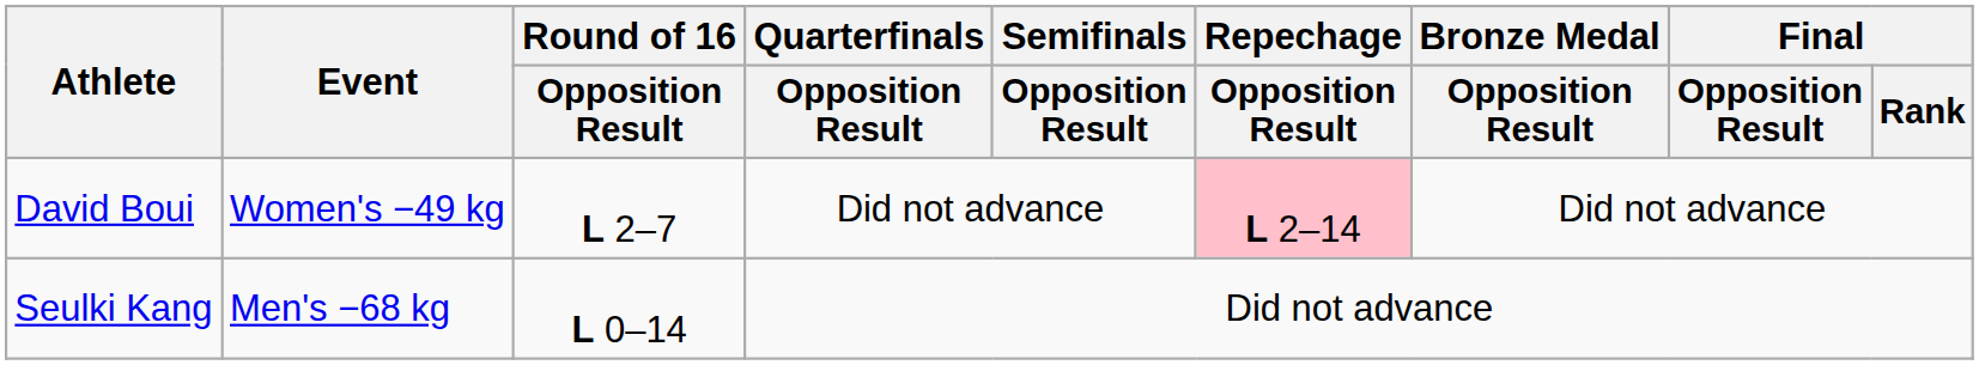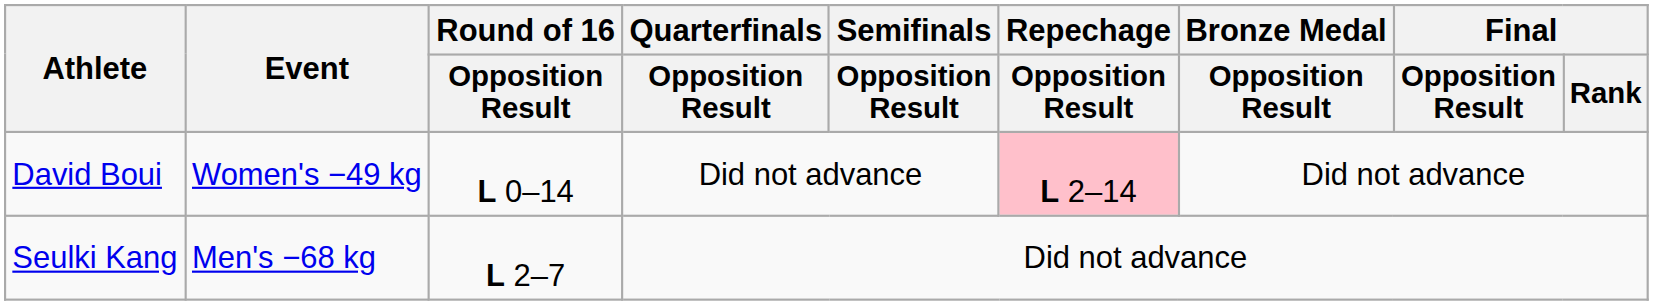David Boui | Round of 16 / Opposition Result: L 2–7 -> L 0–14
Seulki Kang | Round of 16 / Opposition Result: L 0–14 -> L 2–7
